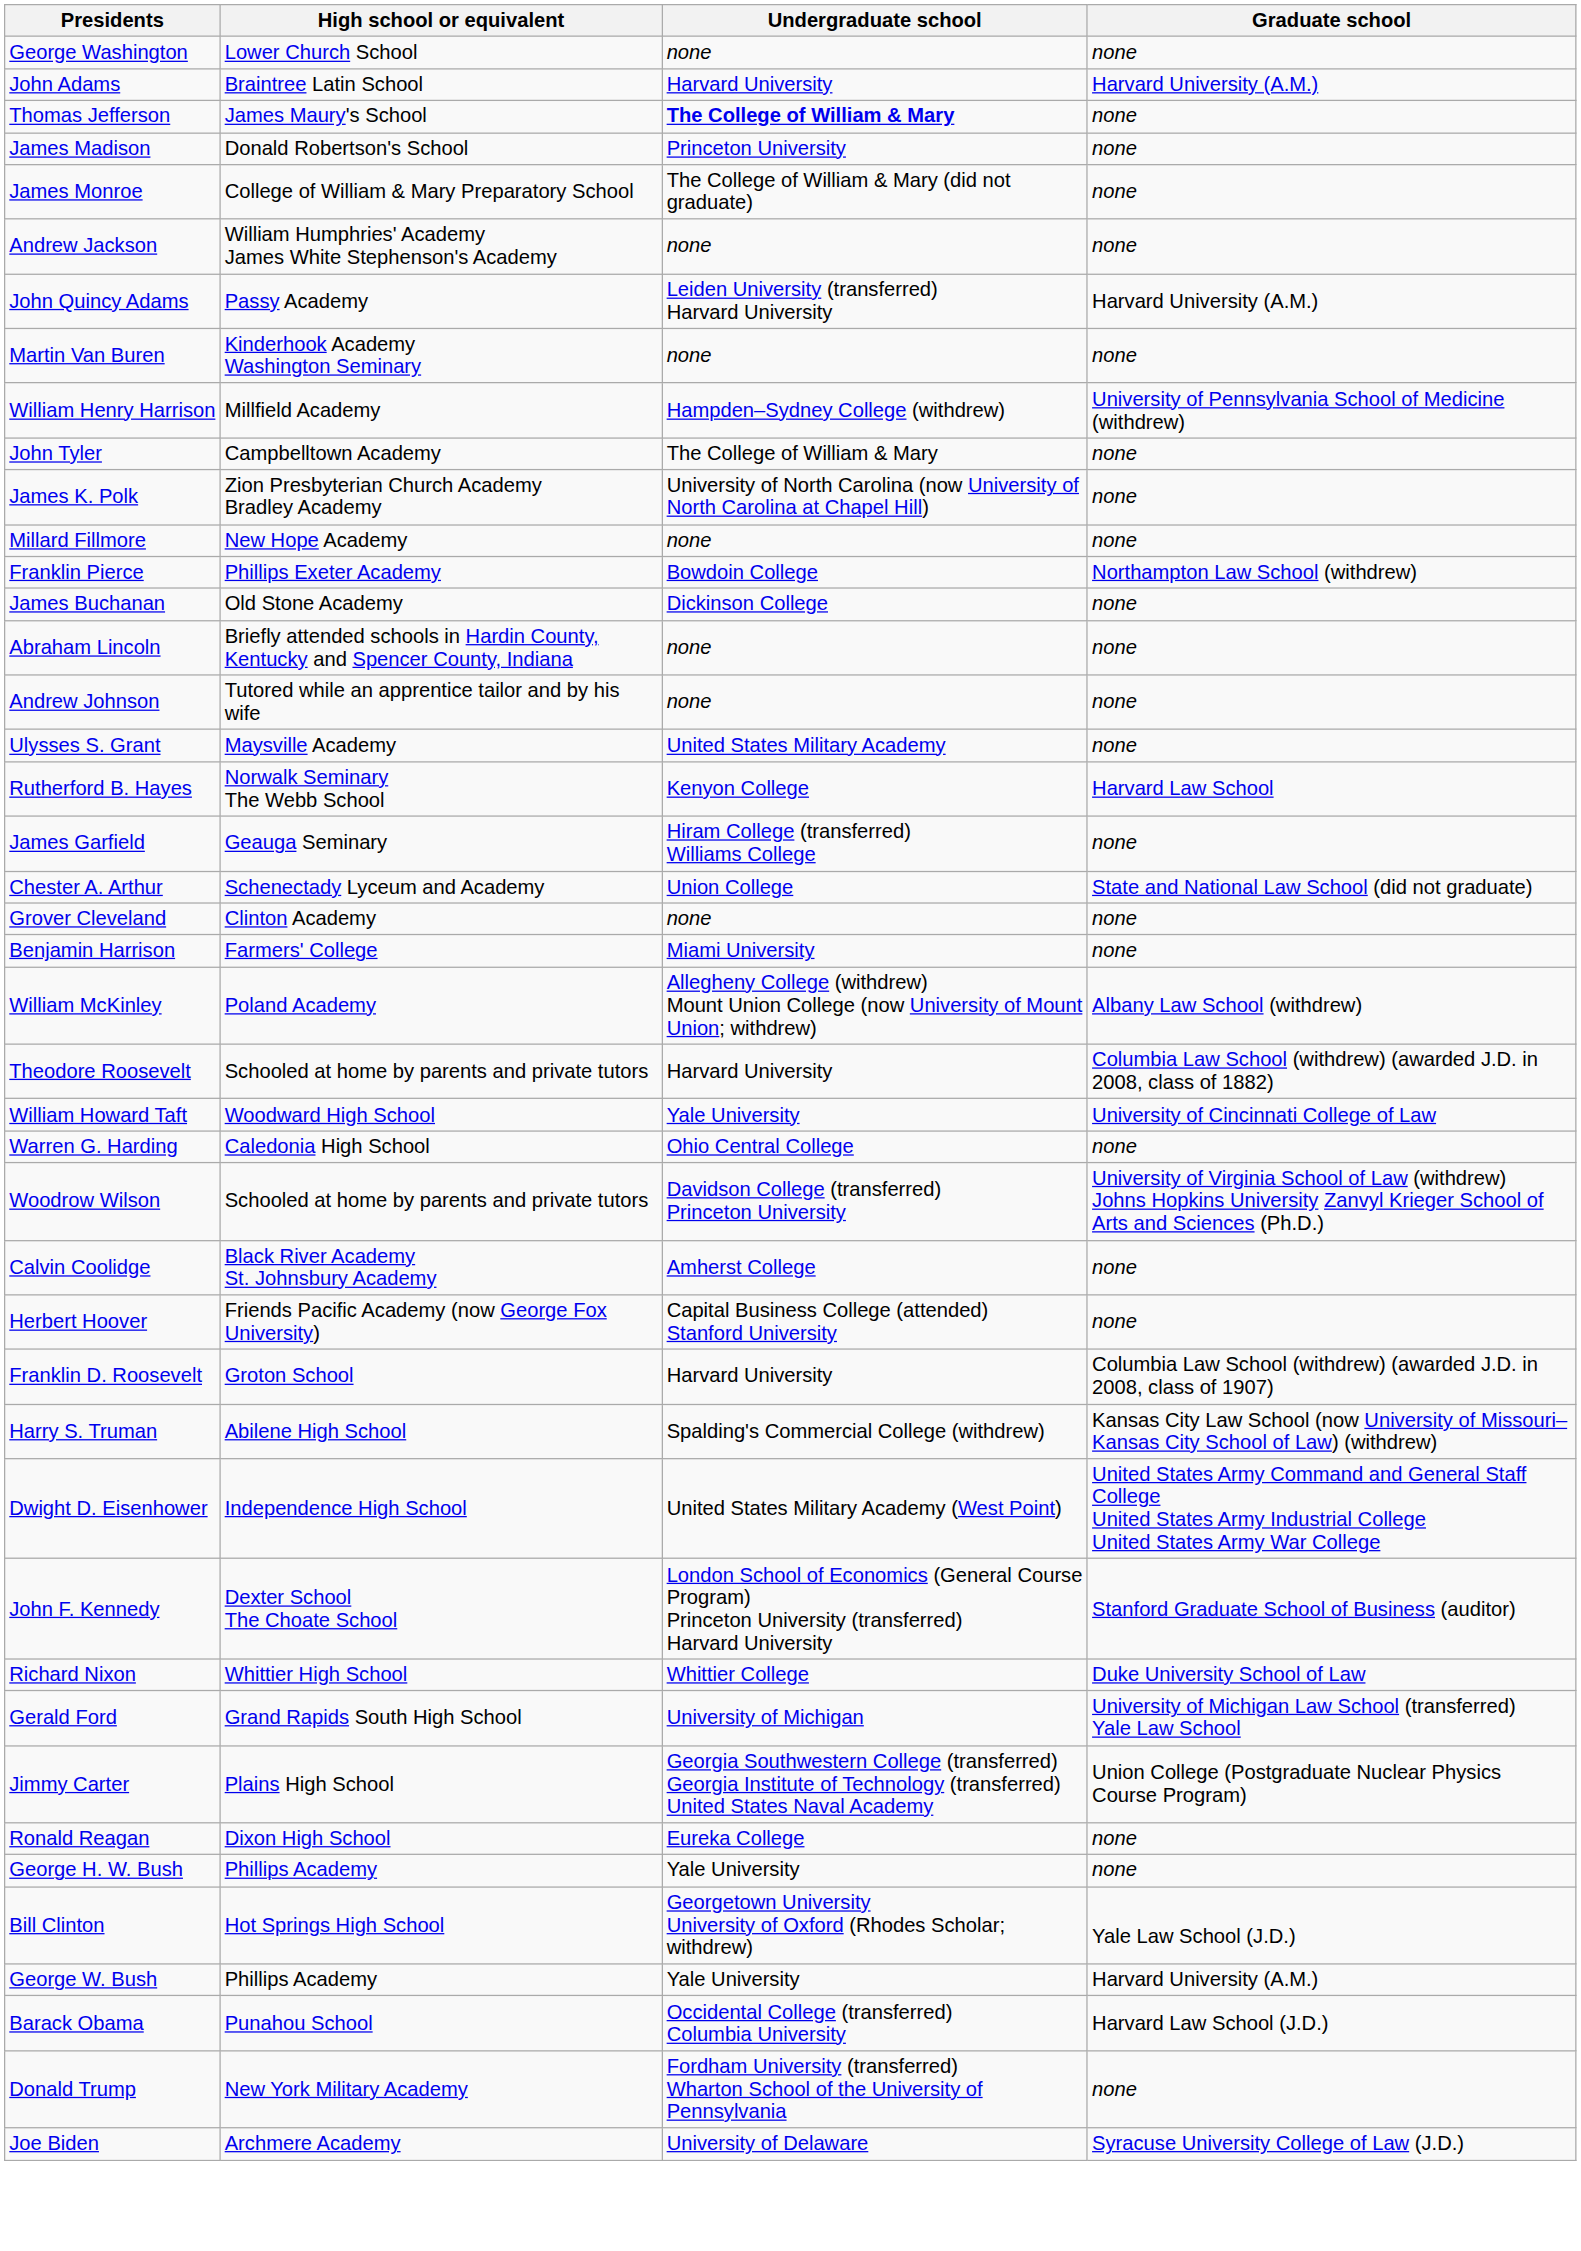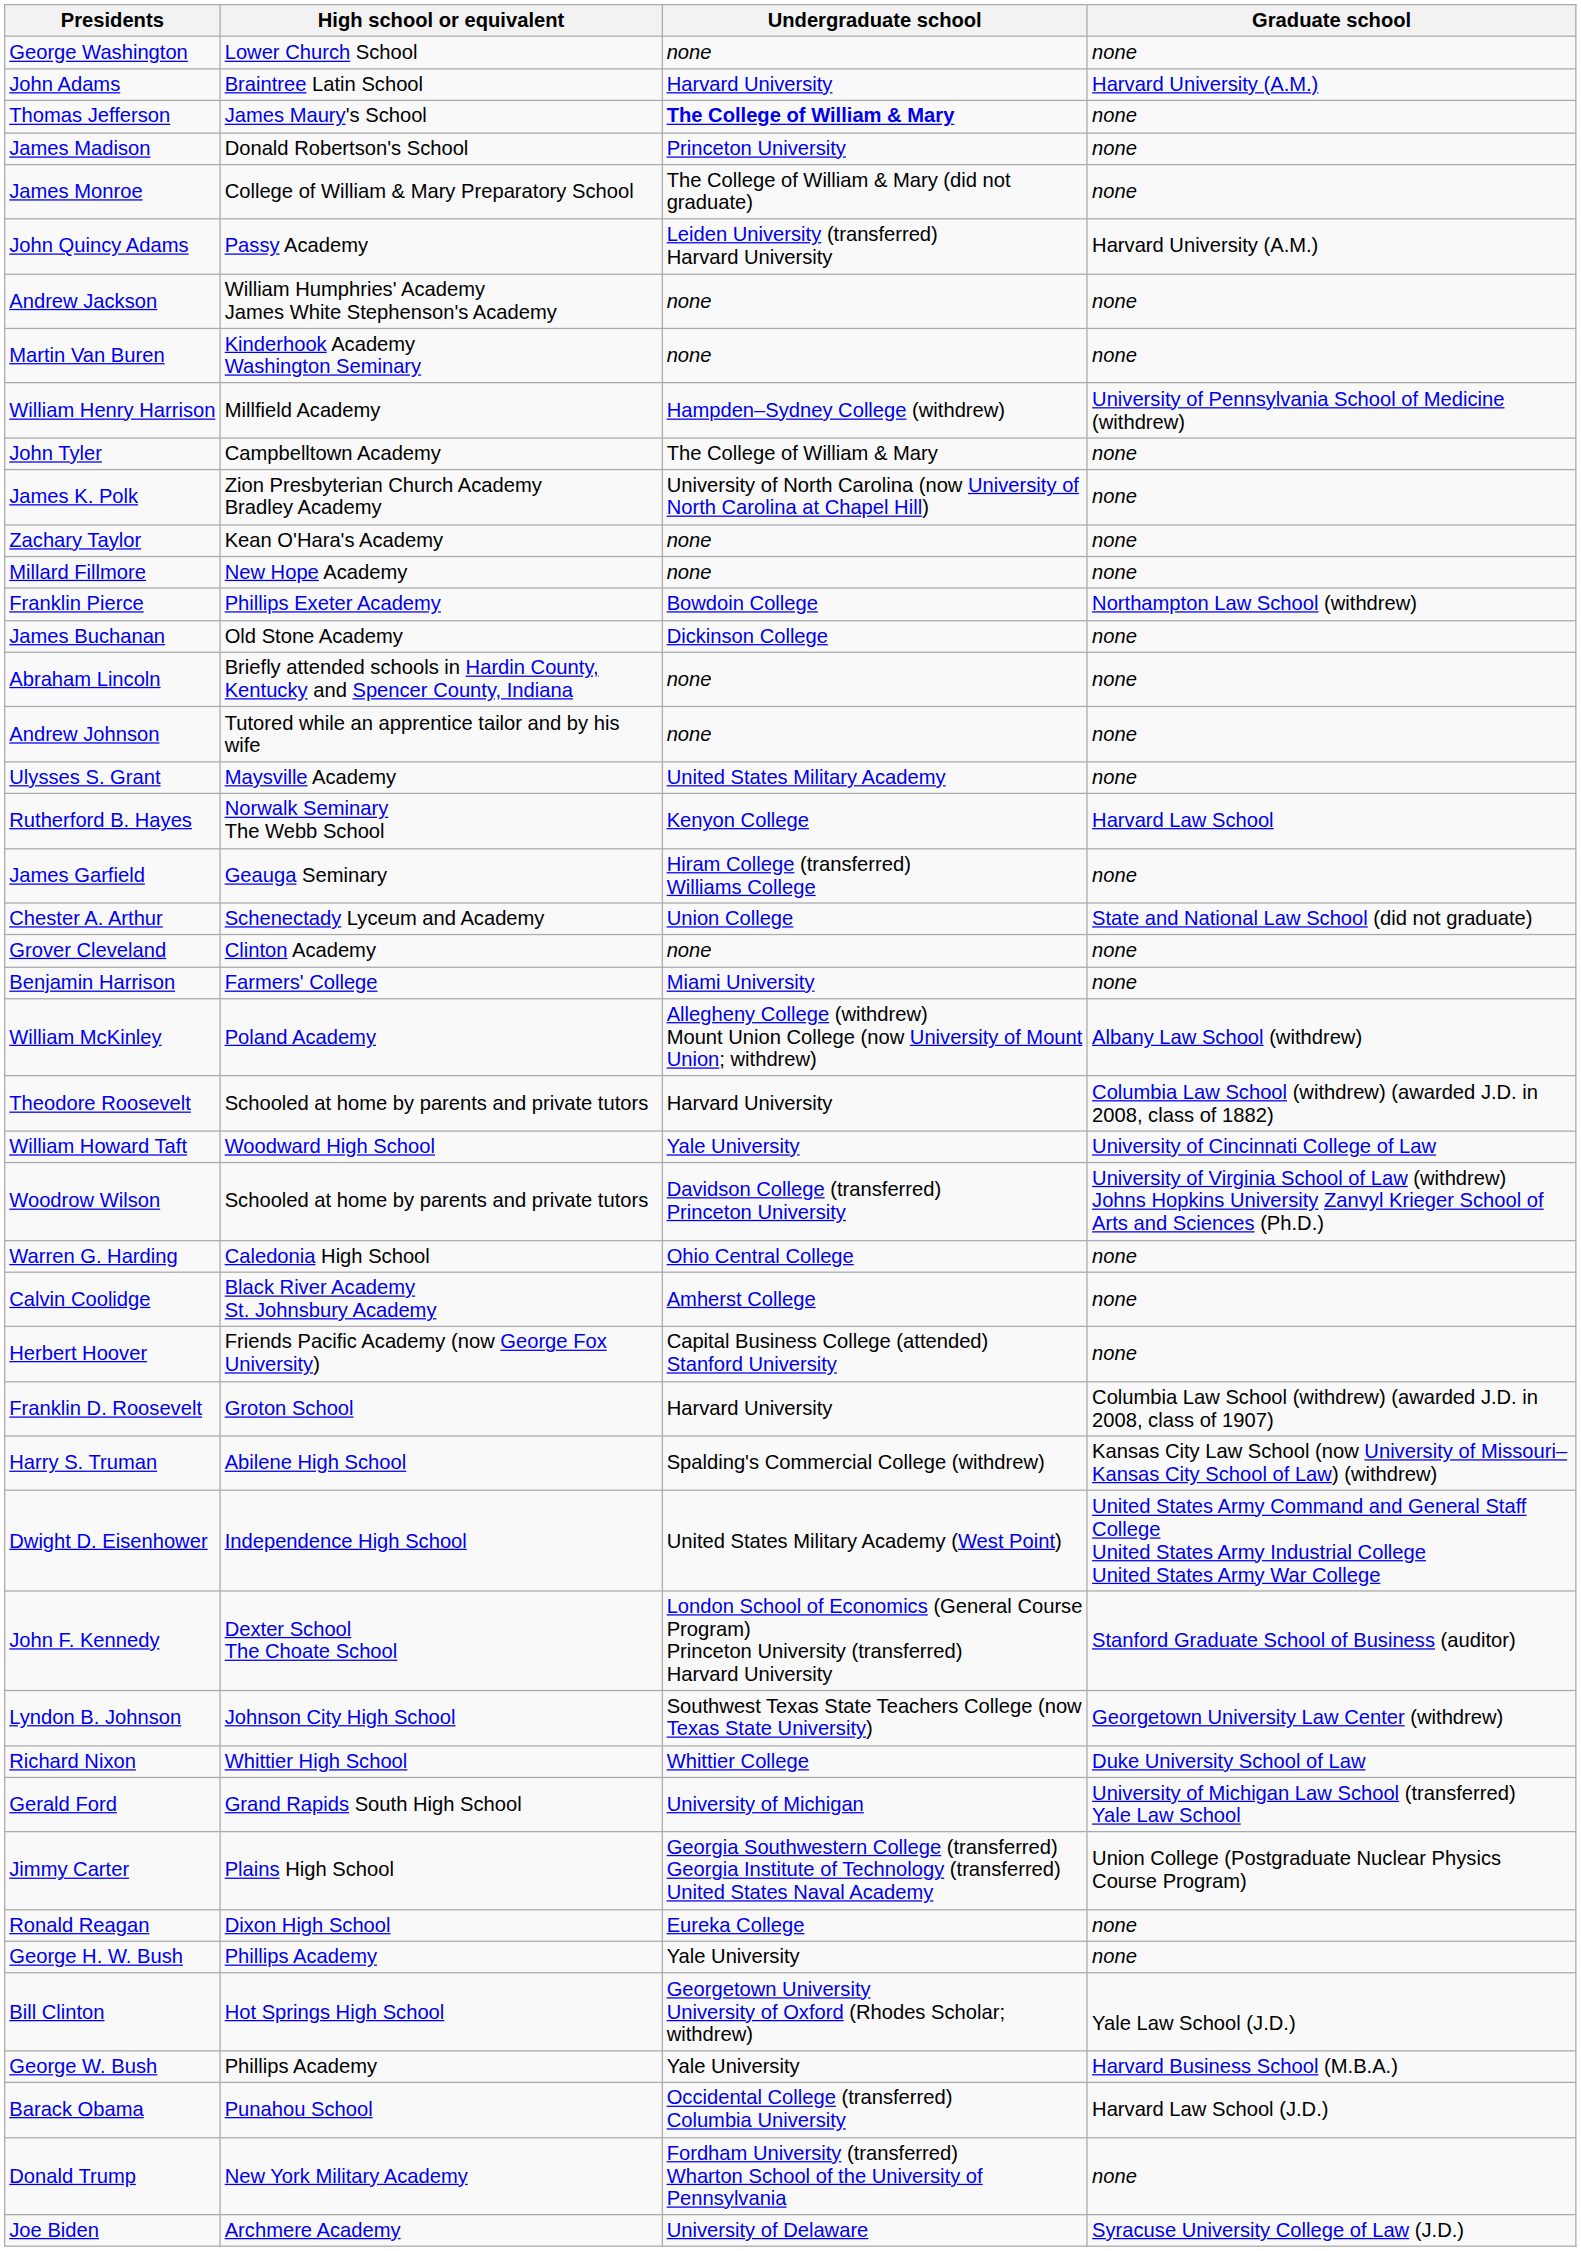rows swapped: John Quincy Adams <-> Andrew Jackson
+ row: Zachary Taylor | Kean O'Hara's Academy | none | none
rows swapped: Woodrow Wilson <-> Warren G. Harding
+ row: Lyndon B. Johnson | Johnson City High School | Southwest Texas State Teachers College (now Texas State University) | Georgetown University Law Center (withdrew)
George W. Bush | Graduate school: Harvard University (A.M.) -> Harvard Business School (M.B.A.)
